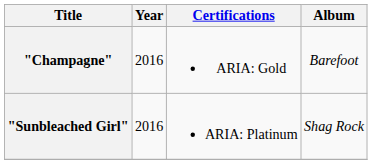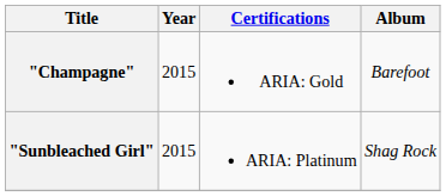"Champagne" | Year: 2016 -> 2015
"Sunbleached Girl" | Year: 2016 -> 2015
